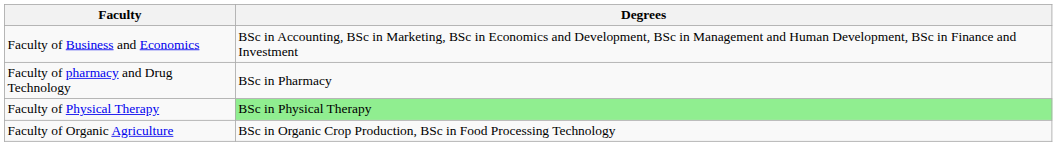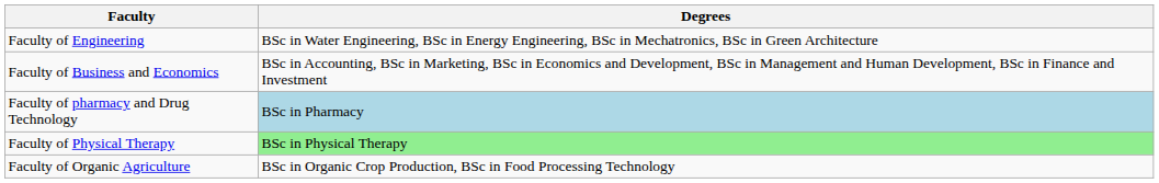+ row: Faculty of Engineering | BSc in Water Engineering, BSc in Energy Engineering, BSc in Mechatronics, BSc in Green Architecture
Faculty of pharmacy and Drug Technology | Degrees: no background -> lightblue background
